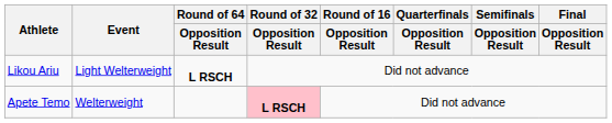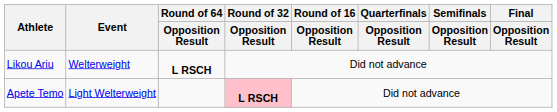Likou Ariu | Event: Light Welterweight -> Welterweight
Apete Temo | Event: Welterweight -> Light Welterweight
